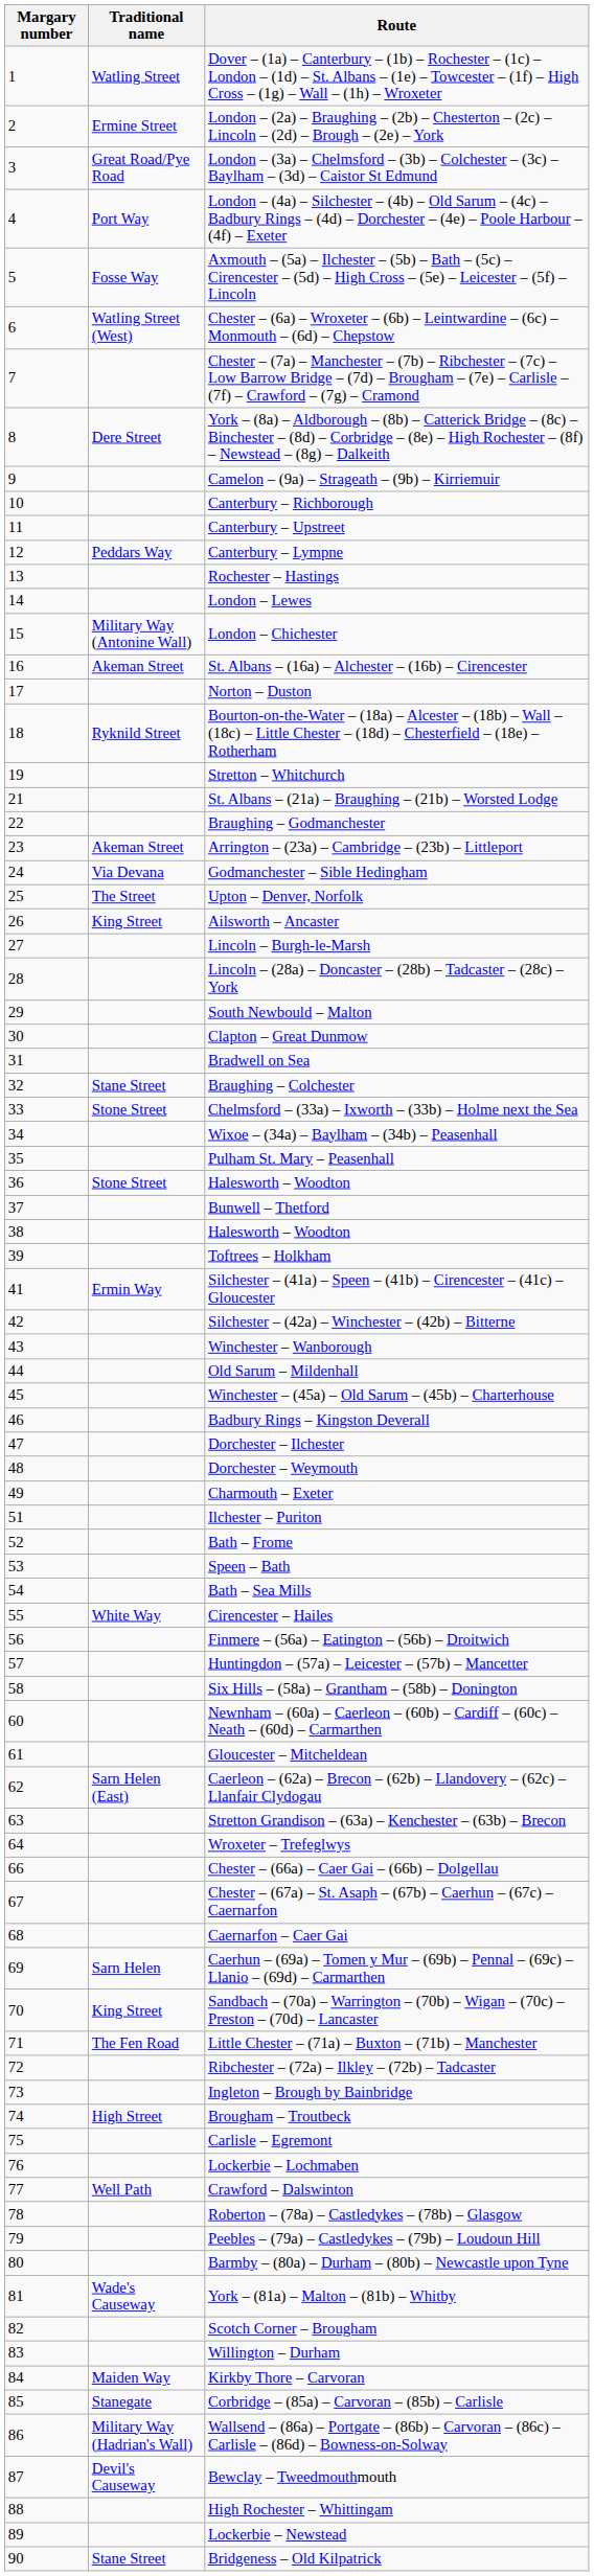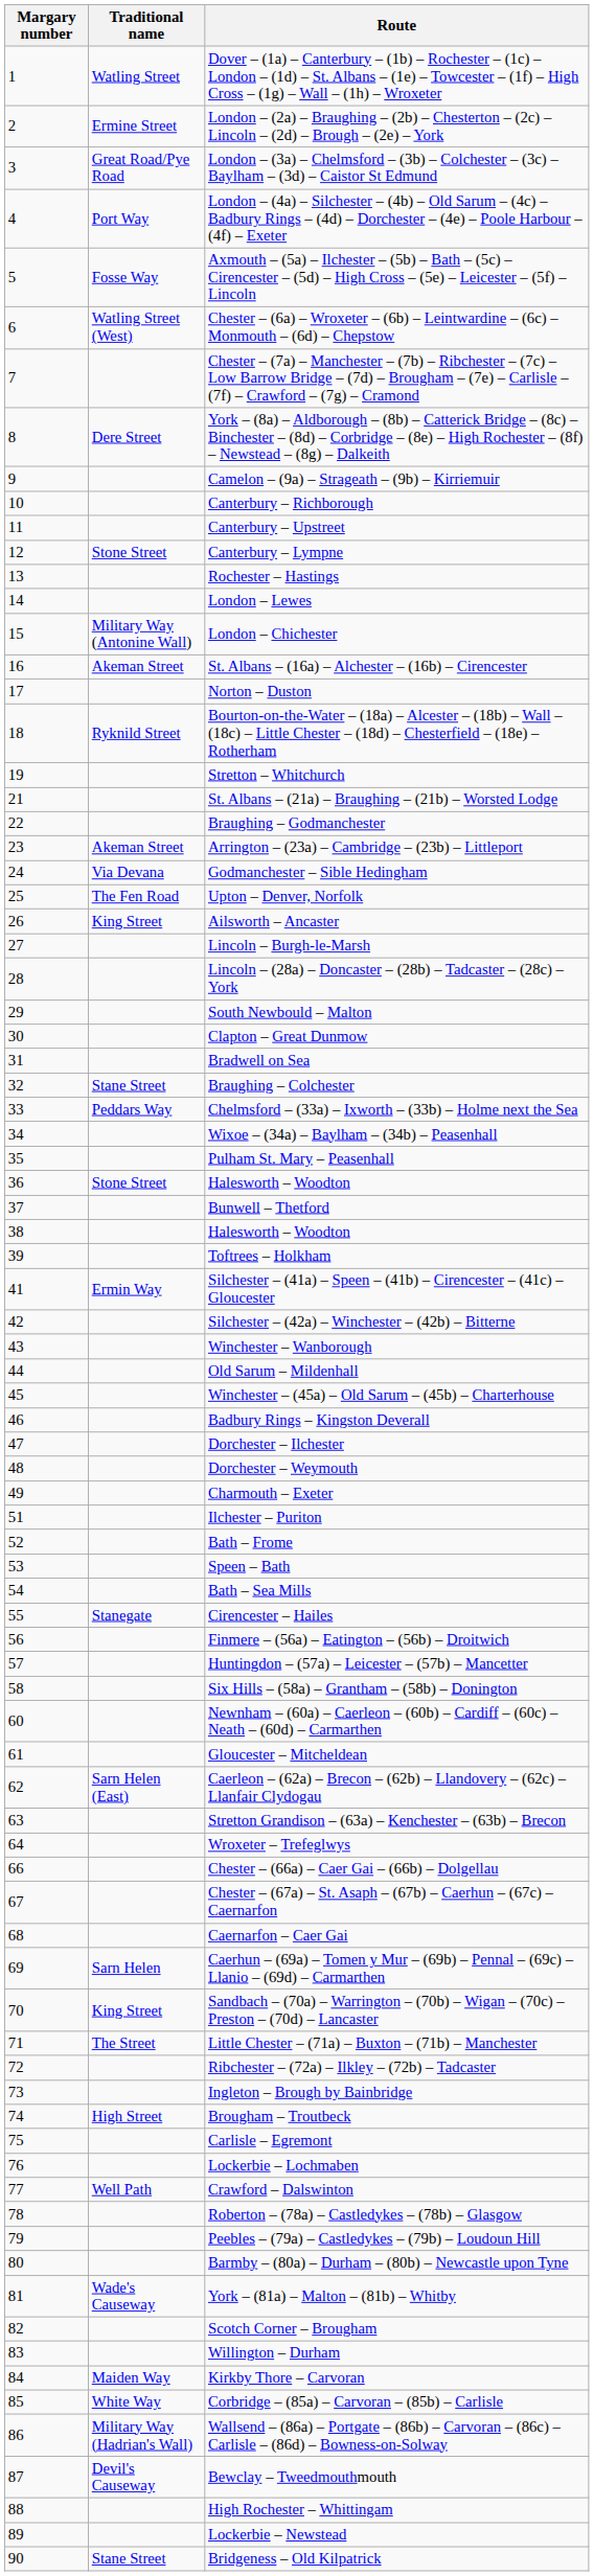Canterbury – Lympne | Traditional name: Peddars Way -> Stone Street
Upton – Denver, Norfolk | Traditional name: The Street -> The Fen Road
Chelmsford – (33a) – Ixworth – (33b) – Holme next the Sea | Traditional name: Stone Street -> Peddars Way
Cirencester – Hailes | Traditional name: White Way -> Stanegate
Little Chester – (71a) – Buxton – (71b) – Manchester | Traditional name: The Fen Road -> The Street
Corbridge – (85a) – Carvoran – (85b) – Carlisle | Traditional name: Stanegate -> White Way
